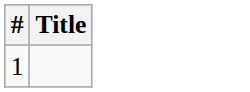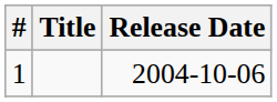+ column: Release Date | 2004-10-06
